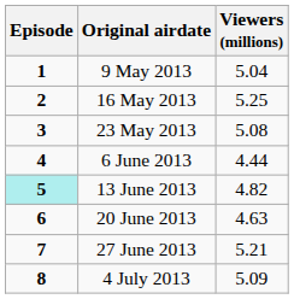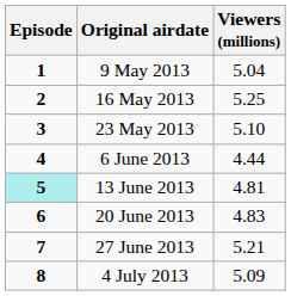23 May 2013 | Viewers (millions): 5.08 -> 5.10
13 June 2013 | Viewers (millions): 4.82 -> 4.81
20 June 2013 | Viewers (millions): 4.63 -> 4.83
